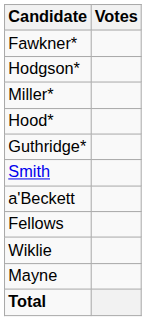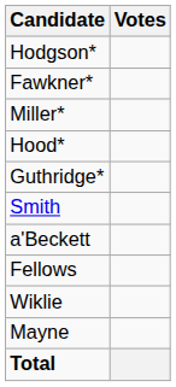rows swapped: Hodgson* <-> Fawkner*
